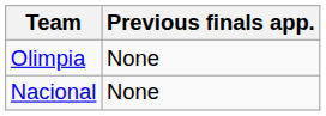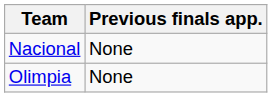rows swapped: Olimpia <-> Nacional
